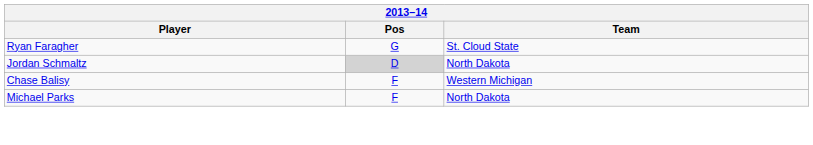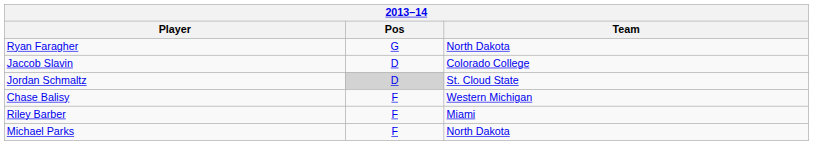Ryan Faragher | Team: St. Cloud State -> North Dakota
+ row: Jaccob Slavin | D | Colorado College
Jordan Schmaltz | Team: North Dakota -> St. Cloud State
+ row: Riley Barber | F | Miami
